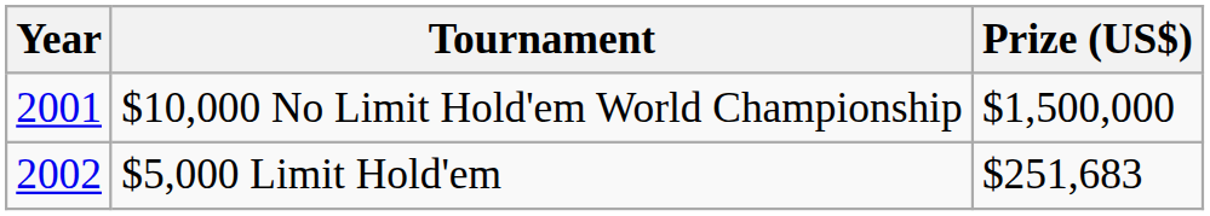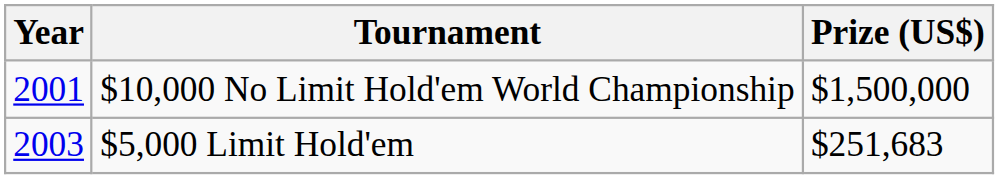$5,000 Limit Hold'em | Year: 2002 -> 2003
